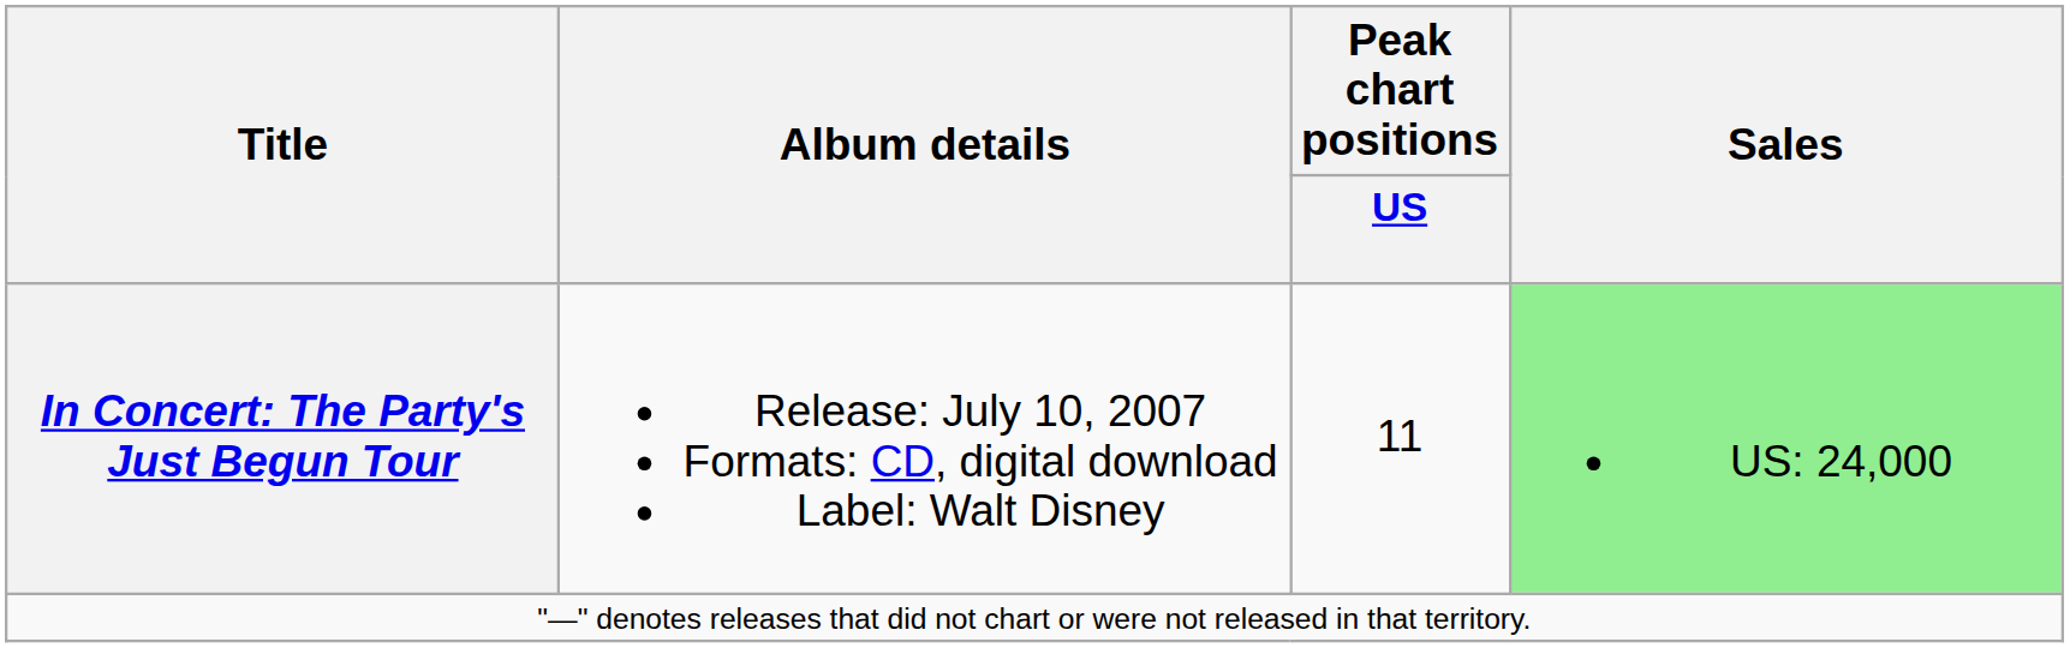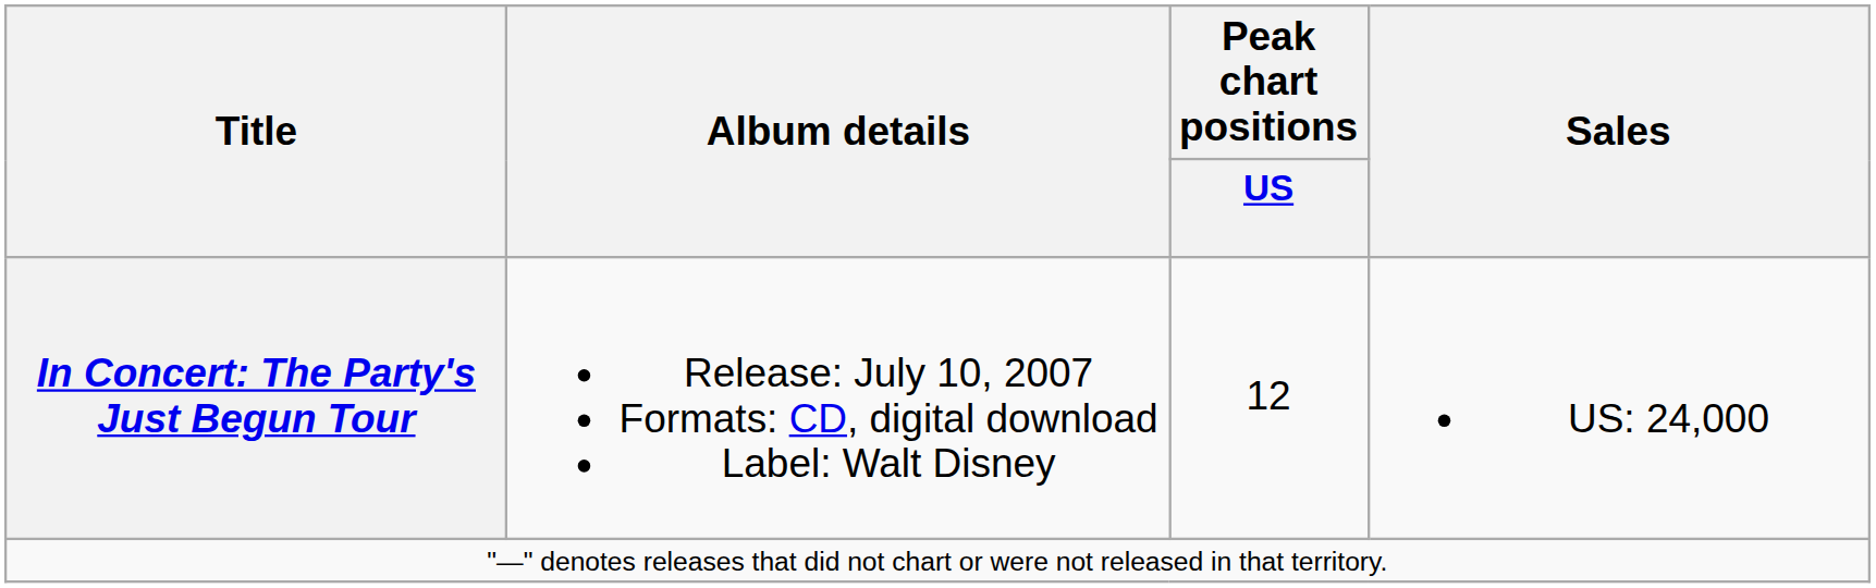In Concert: The Party's Just Begun Tour | Peak chart positions / US: 11 -> 12
In Concert: The Party's Just Begun Tour | Sales: lightgreen background -> no background
